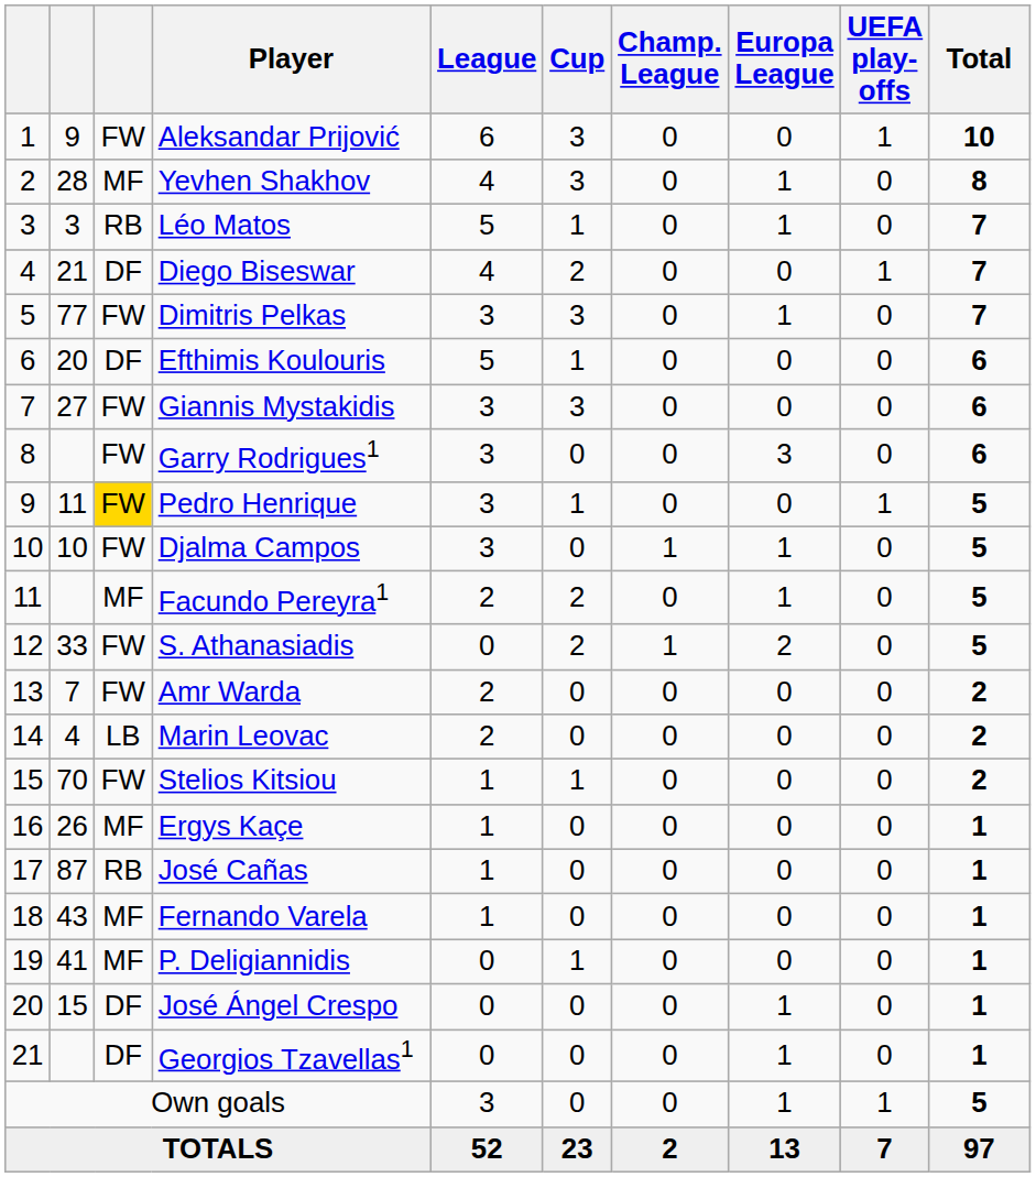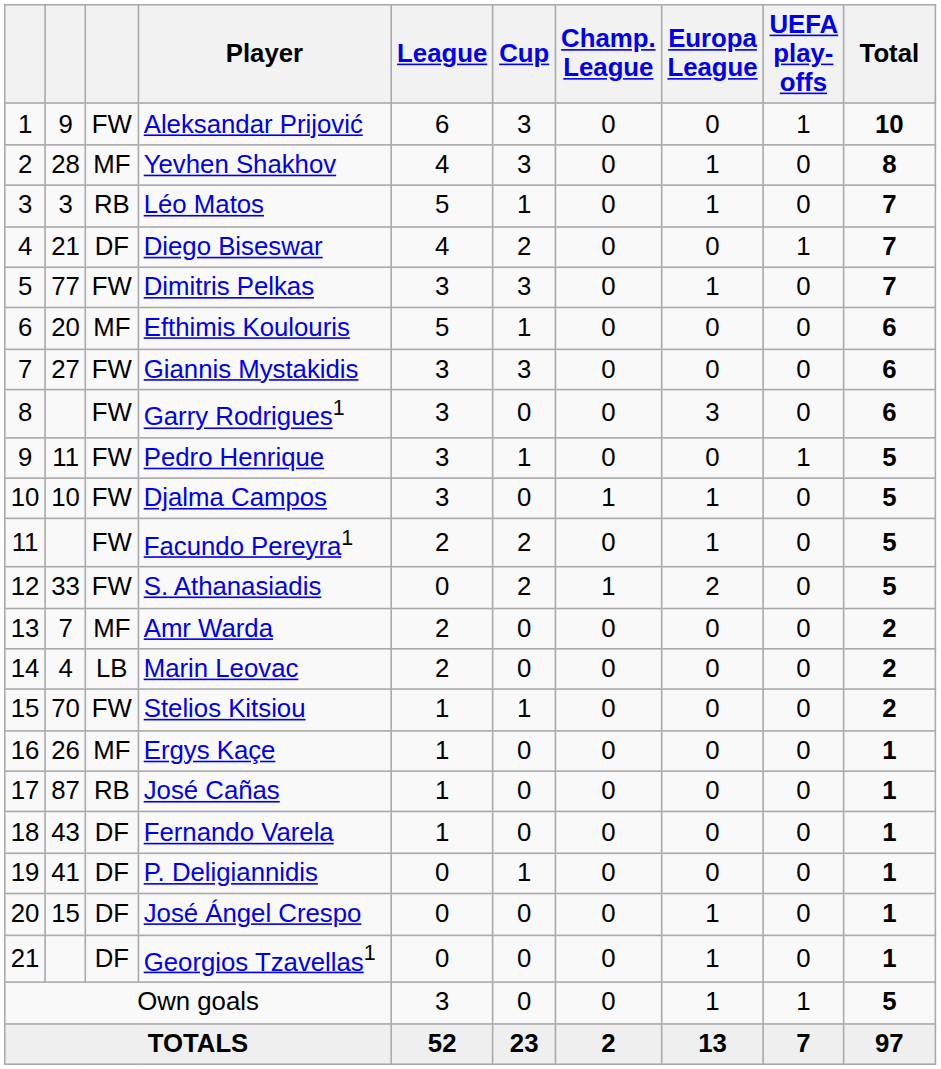Efthimis Koulouris | column 3: DF -> MF
Pedro Henrique | column 3: gold background -> no background
Facundo Pereyra1 | column 3: MF -> FW
Amr Warda | column 3: FW -> MF
Fernando Varela | column 3: MF -> DF
P. Deligiannidis | column 3: MF -> DF
